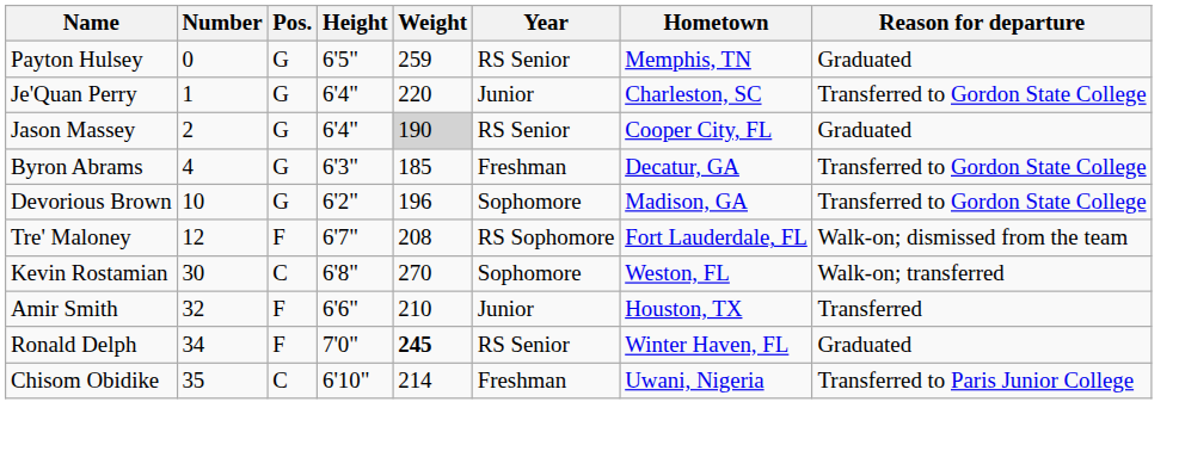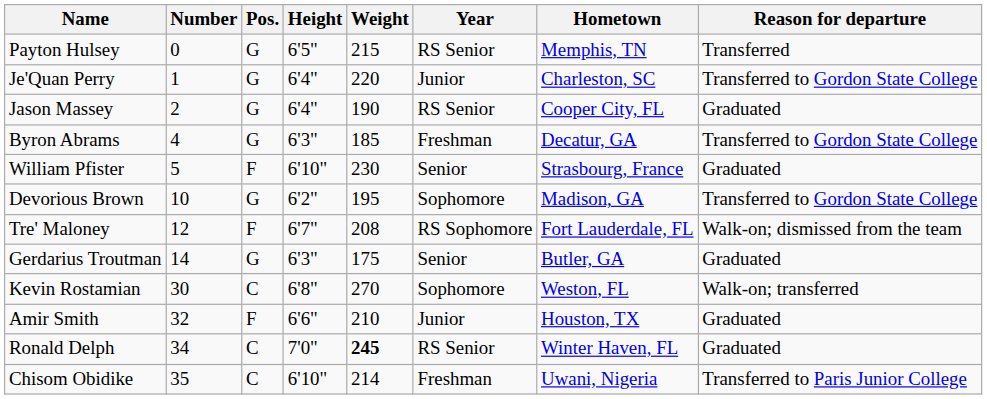Payton Hulsey | Weight: 259 -> 215
Payton Hulsey | Reason for departure: Graduated -> Transferred
Jason Massey | Weight: lightgrey background -> no background
+ row: William Pfister | 5 | F | 6'10" | 230 | Senior | Strasbourg, France | Graduated
Devorious Brown | Weight: 196 -> 195
+ row: Gerdarius Troutman | 14 | G | 6'3" | 175 | Senior | Butler, GA | Graduated
Amir Smith | Reason for departure: Transferred -> Graduated
Ronald Delph | Pos.: F -> C
